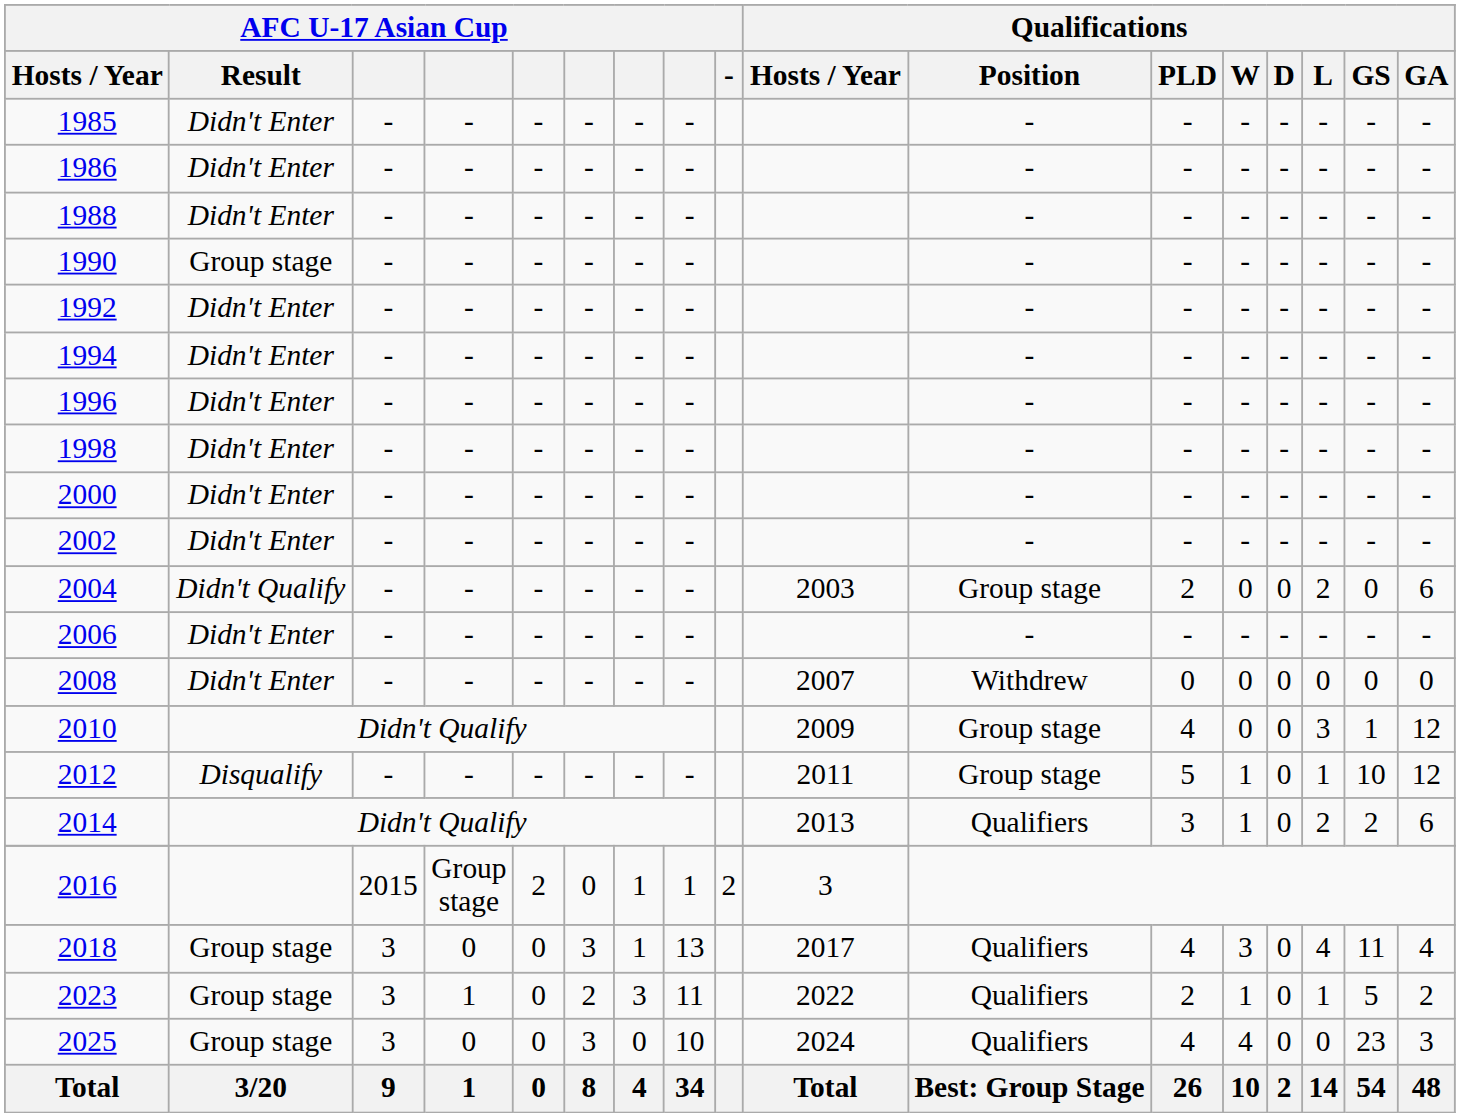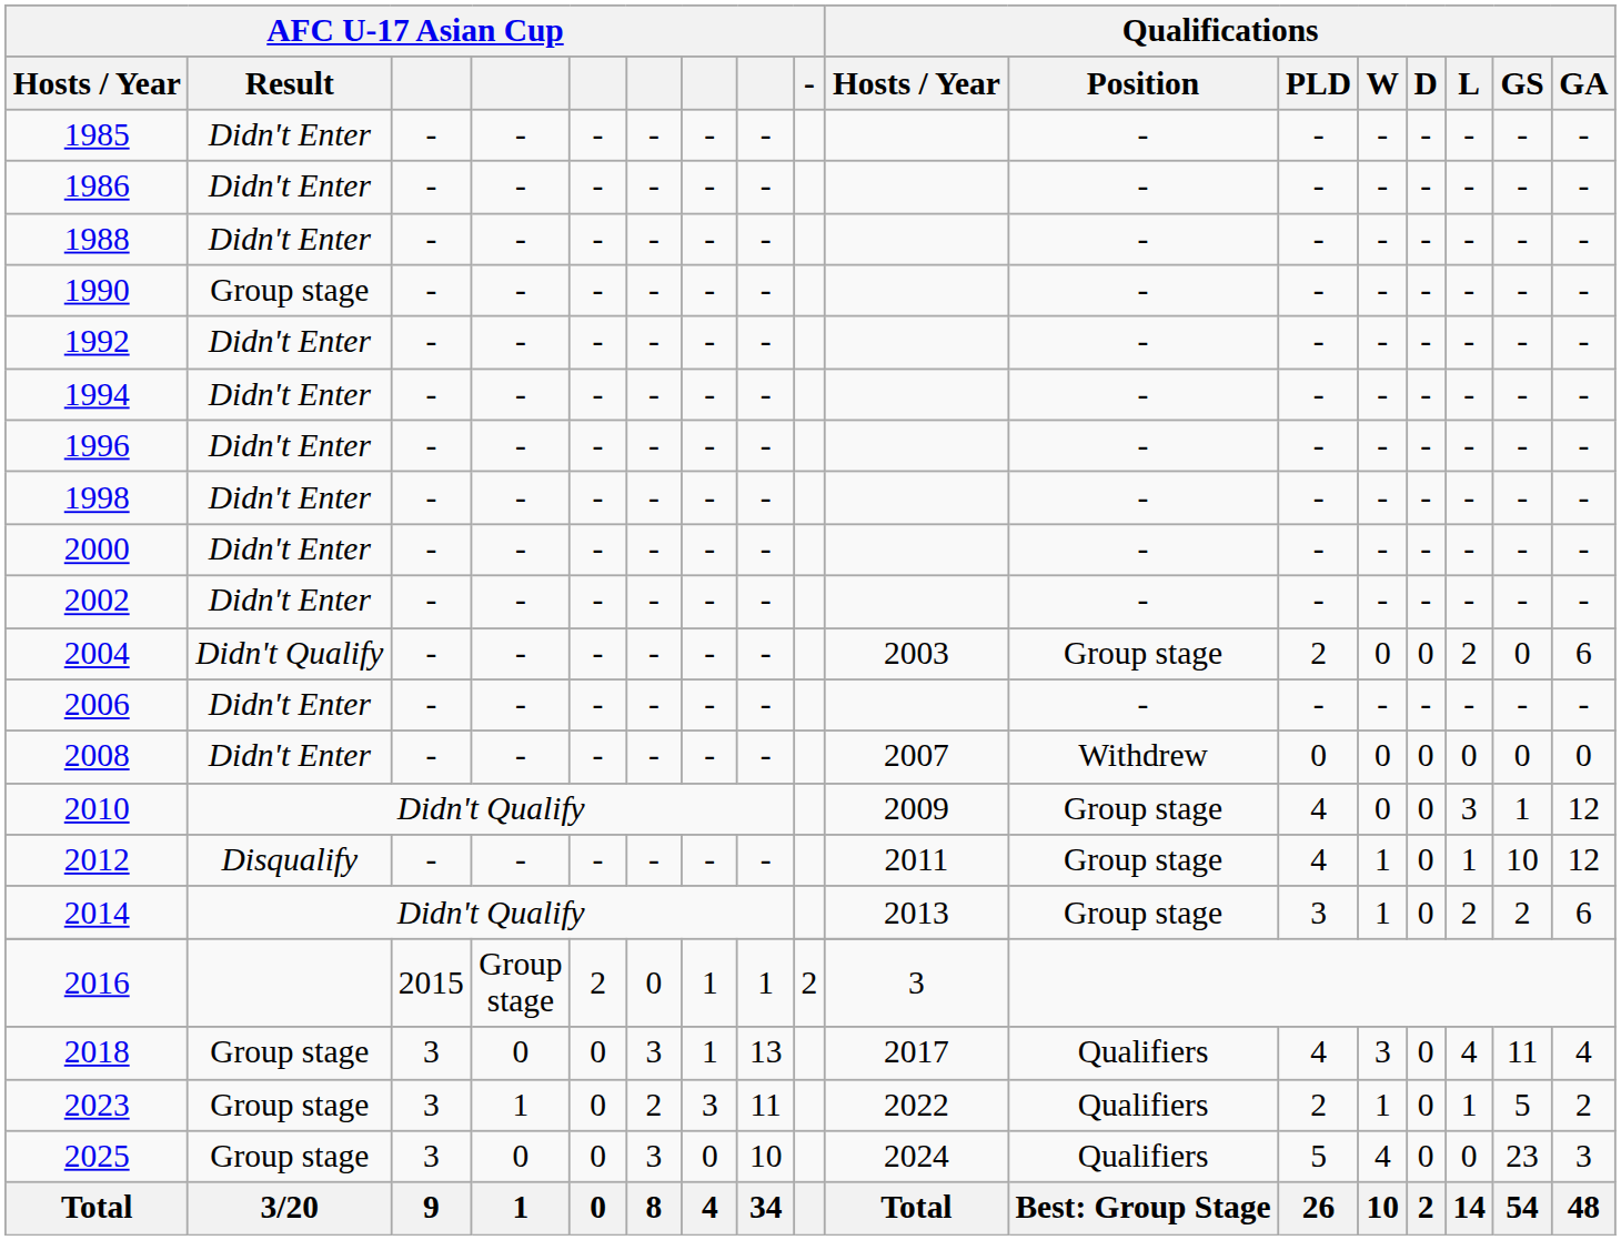2012 | Qualifications / PLD: 5 -> 4
2014 | Qualifications / Position: Qualifiers -> Group stage
2025 | Qualifications / PLD: 4 -> 5
